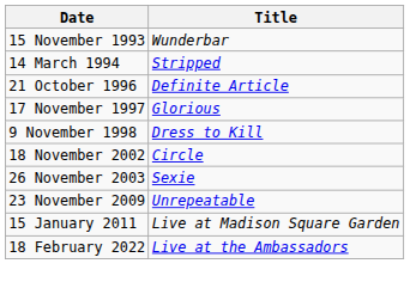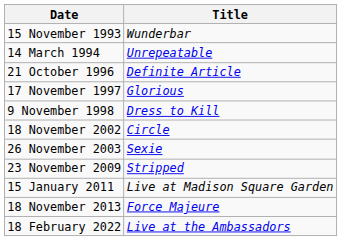14 March 1994 | Title: Stripped -> Unrepeatable
23 November 2009 | Title: Unrepeatable -> Stripped
+ row: 18 November 2013 | Force Majeure
